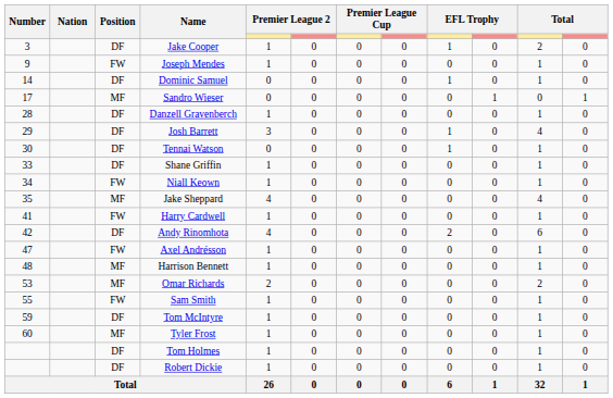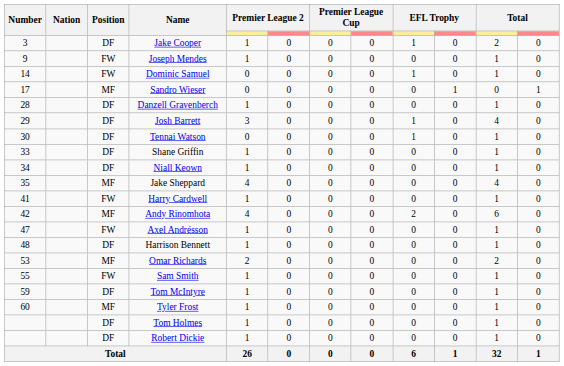Dominic Samuel | Position: DF -> FW
Niall Keown | Position: FW -> DF
Andy Rinomhota | Position: DF -> MF
Harrison Bennett | Position: MF -> DF
